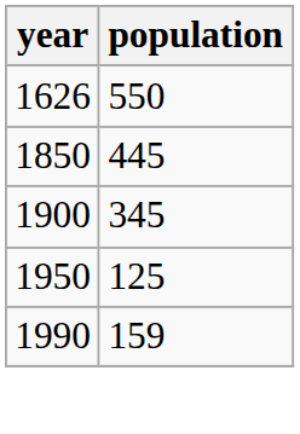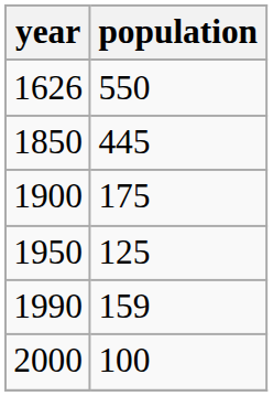1900 | population: 345 -> 175
+ row: 2000 | 100
